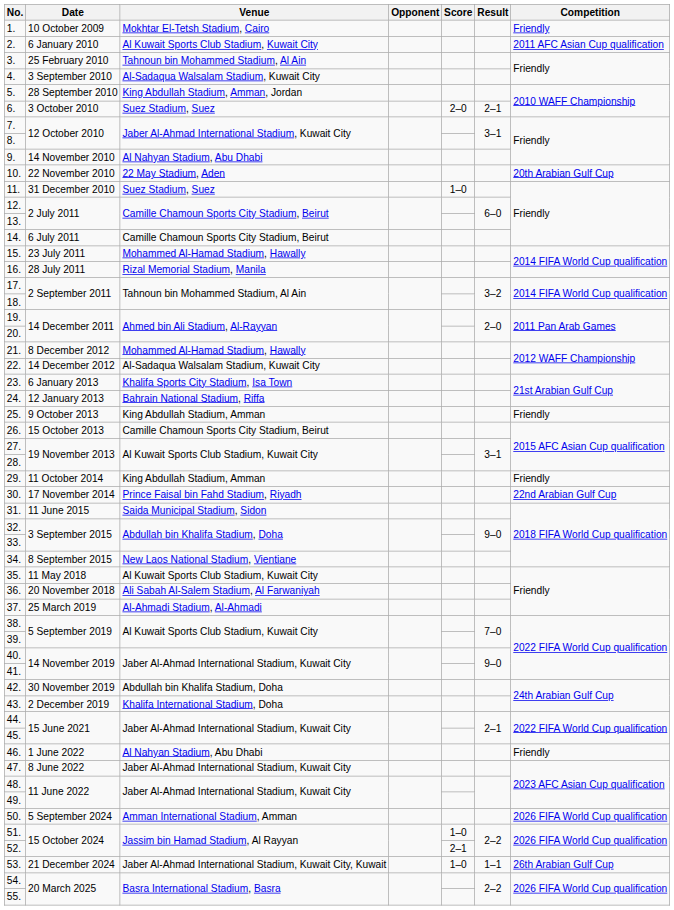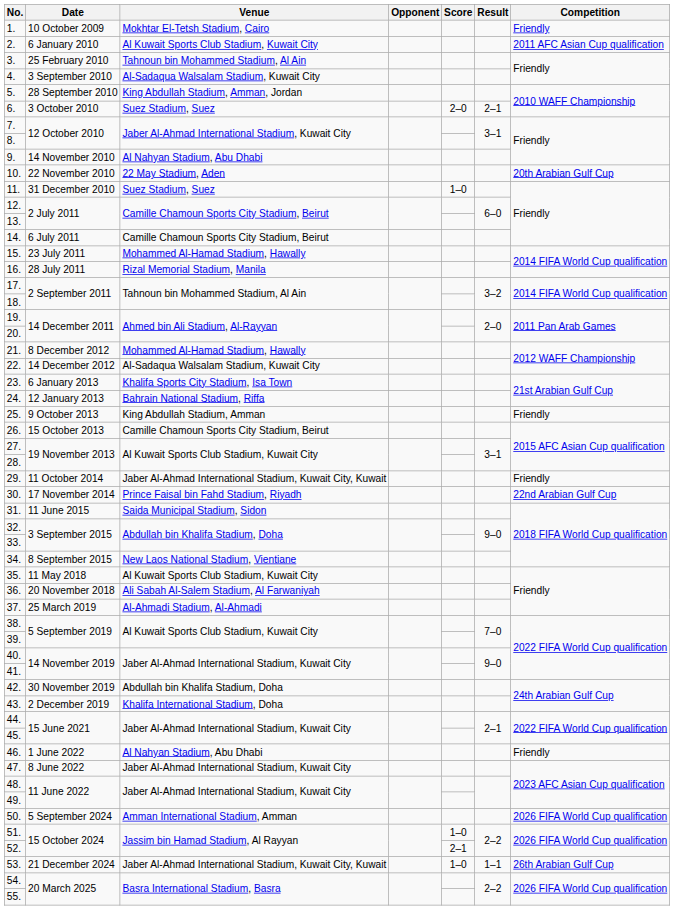29. | Venue: King Abdullah Stadium, Amman -> Jaber Al-Ahmad International Stadium, Kuwait City, Kuwait
